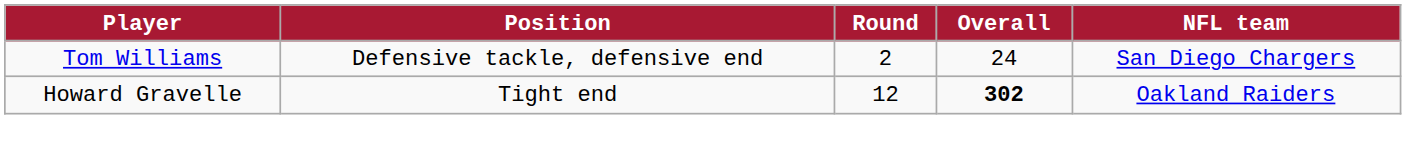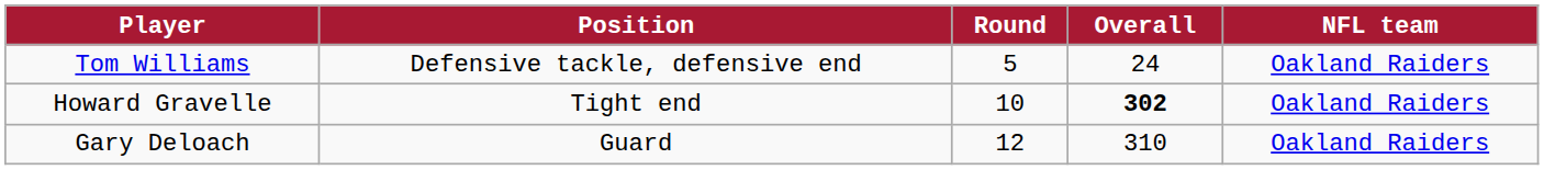Tom Williams | Round: 2 -> 5
Tom Williams | NFL team: San Diego Chargers -> Oakland Raiders
Howard Gravelle | Round: 12 -> 10
+ row: Gary Deloach | Guard | 12 | 310 | Oakland Raiders
